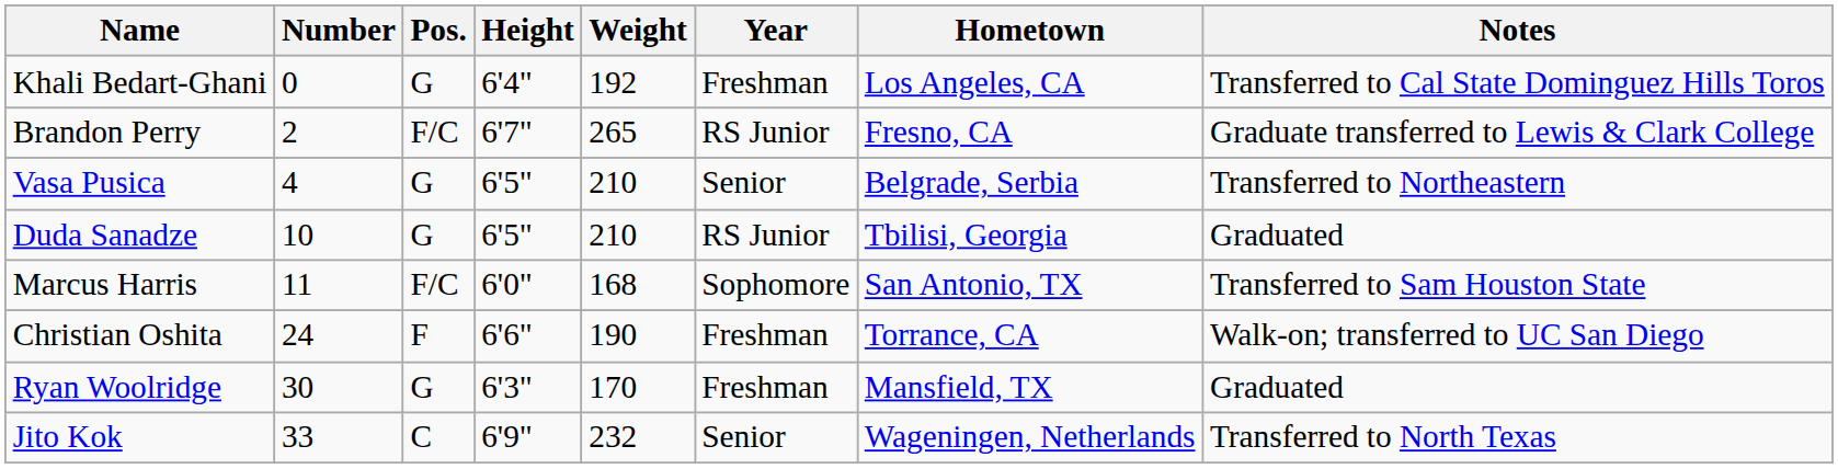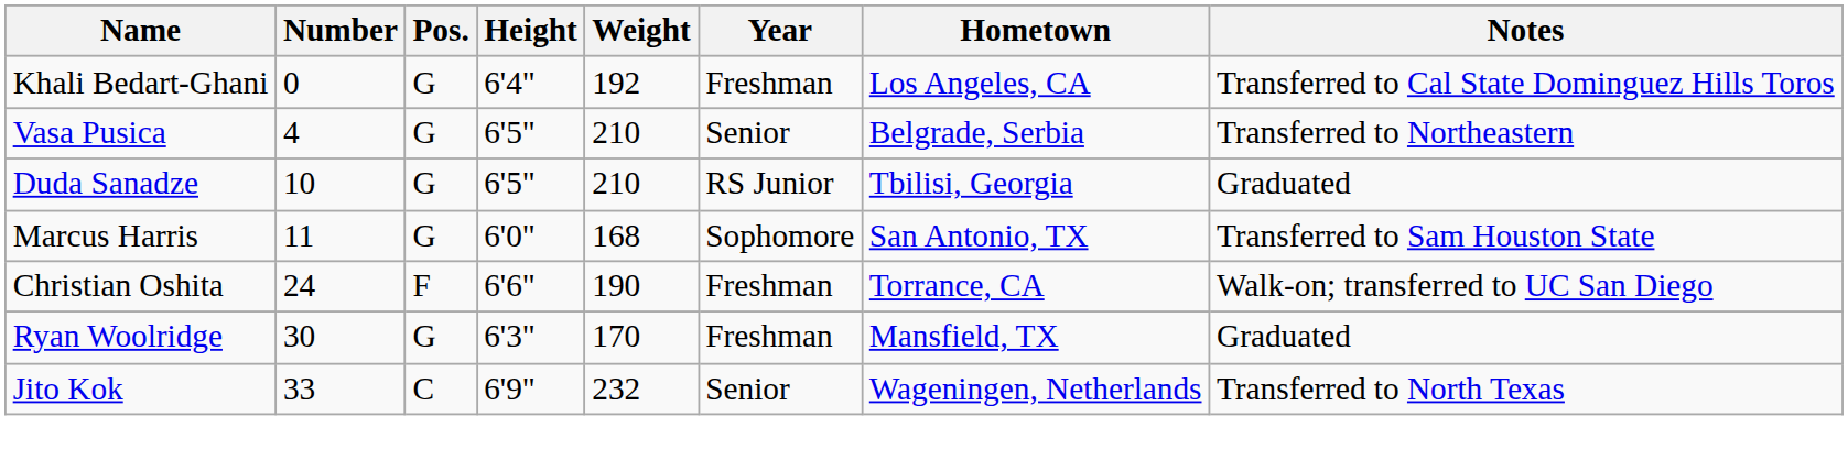- row: Brandon Perry | 2 | F/C | 6'7" | 265 | RS Junior | Fresno, CA | Graduate transferred to Lewis & Clark College
Marcus Harris | Pos.: F/C -> G
